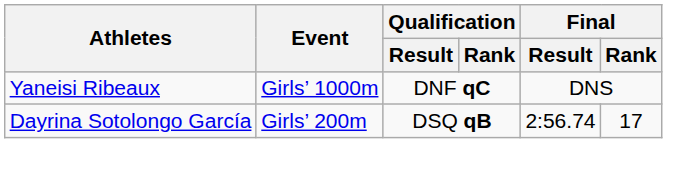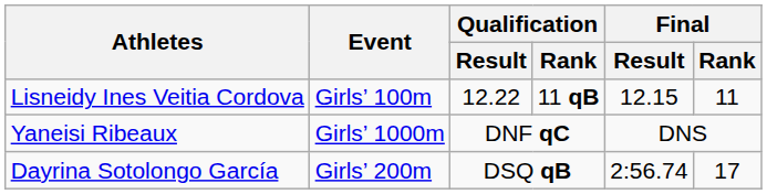+ row: Lisneidy Ines Veitia Cordova | Girls’ 100m | 12.22 | 11 qB | 12.15 | 11
